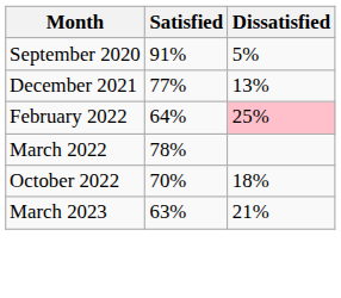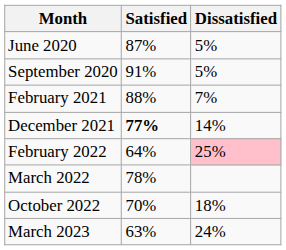+ row: June 2020 | 87% | 5%
+ row: February 2021 | 88% | 7%
December 2021 | Satisfied: normal -> bold
December 2021 | Dissatisfied: 13% -> 14%
March 2023 | Dissatisfied: 21% -> 24%
